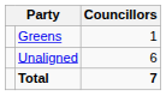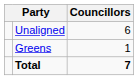rows swapped: Unaligned <-> Greens
